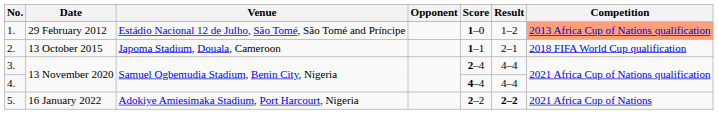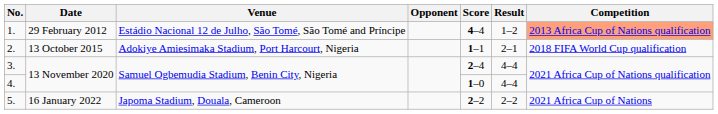1. | Score: 1–0 -> 4–4
2. | Venue: Japoma Stadium, Douala, Cameroon -> Adokiye Amiesimaka Stadium, Port Harcourt, Nigeria
4. | Score: 4–4 -> 1–0
5. | Venue: Adokiye Amiesimaka Stadium, Port Harcourt, Nigeria -> Japoma Stadium, Douala, Cameroon
5. | Result: bold -> normal
